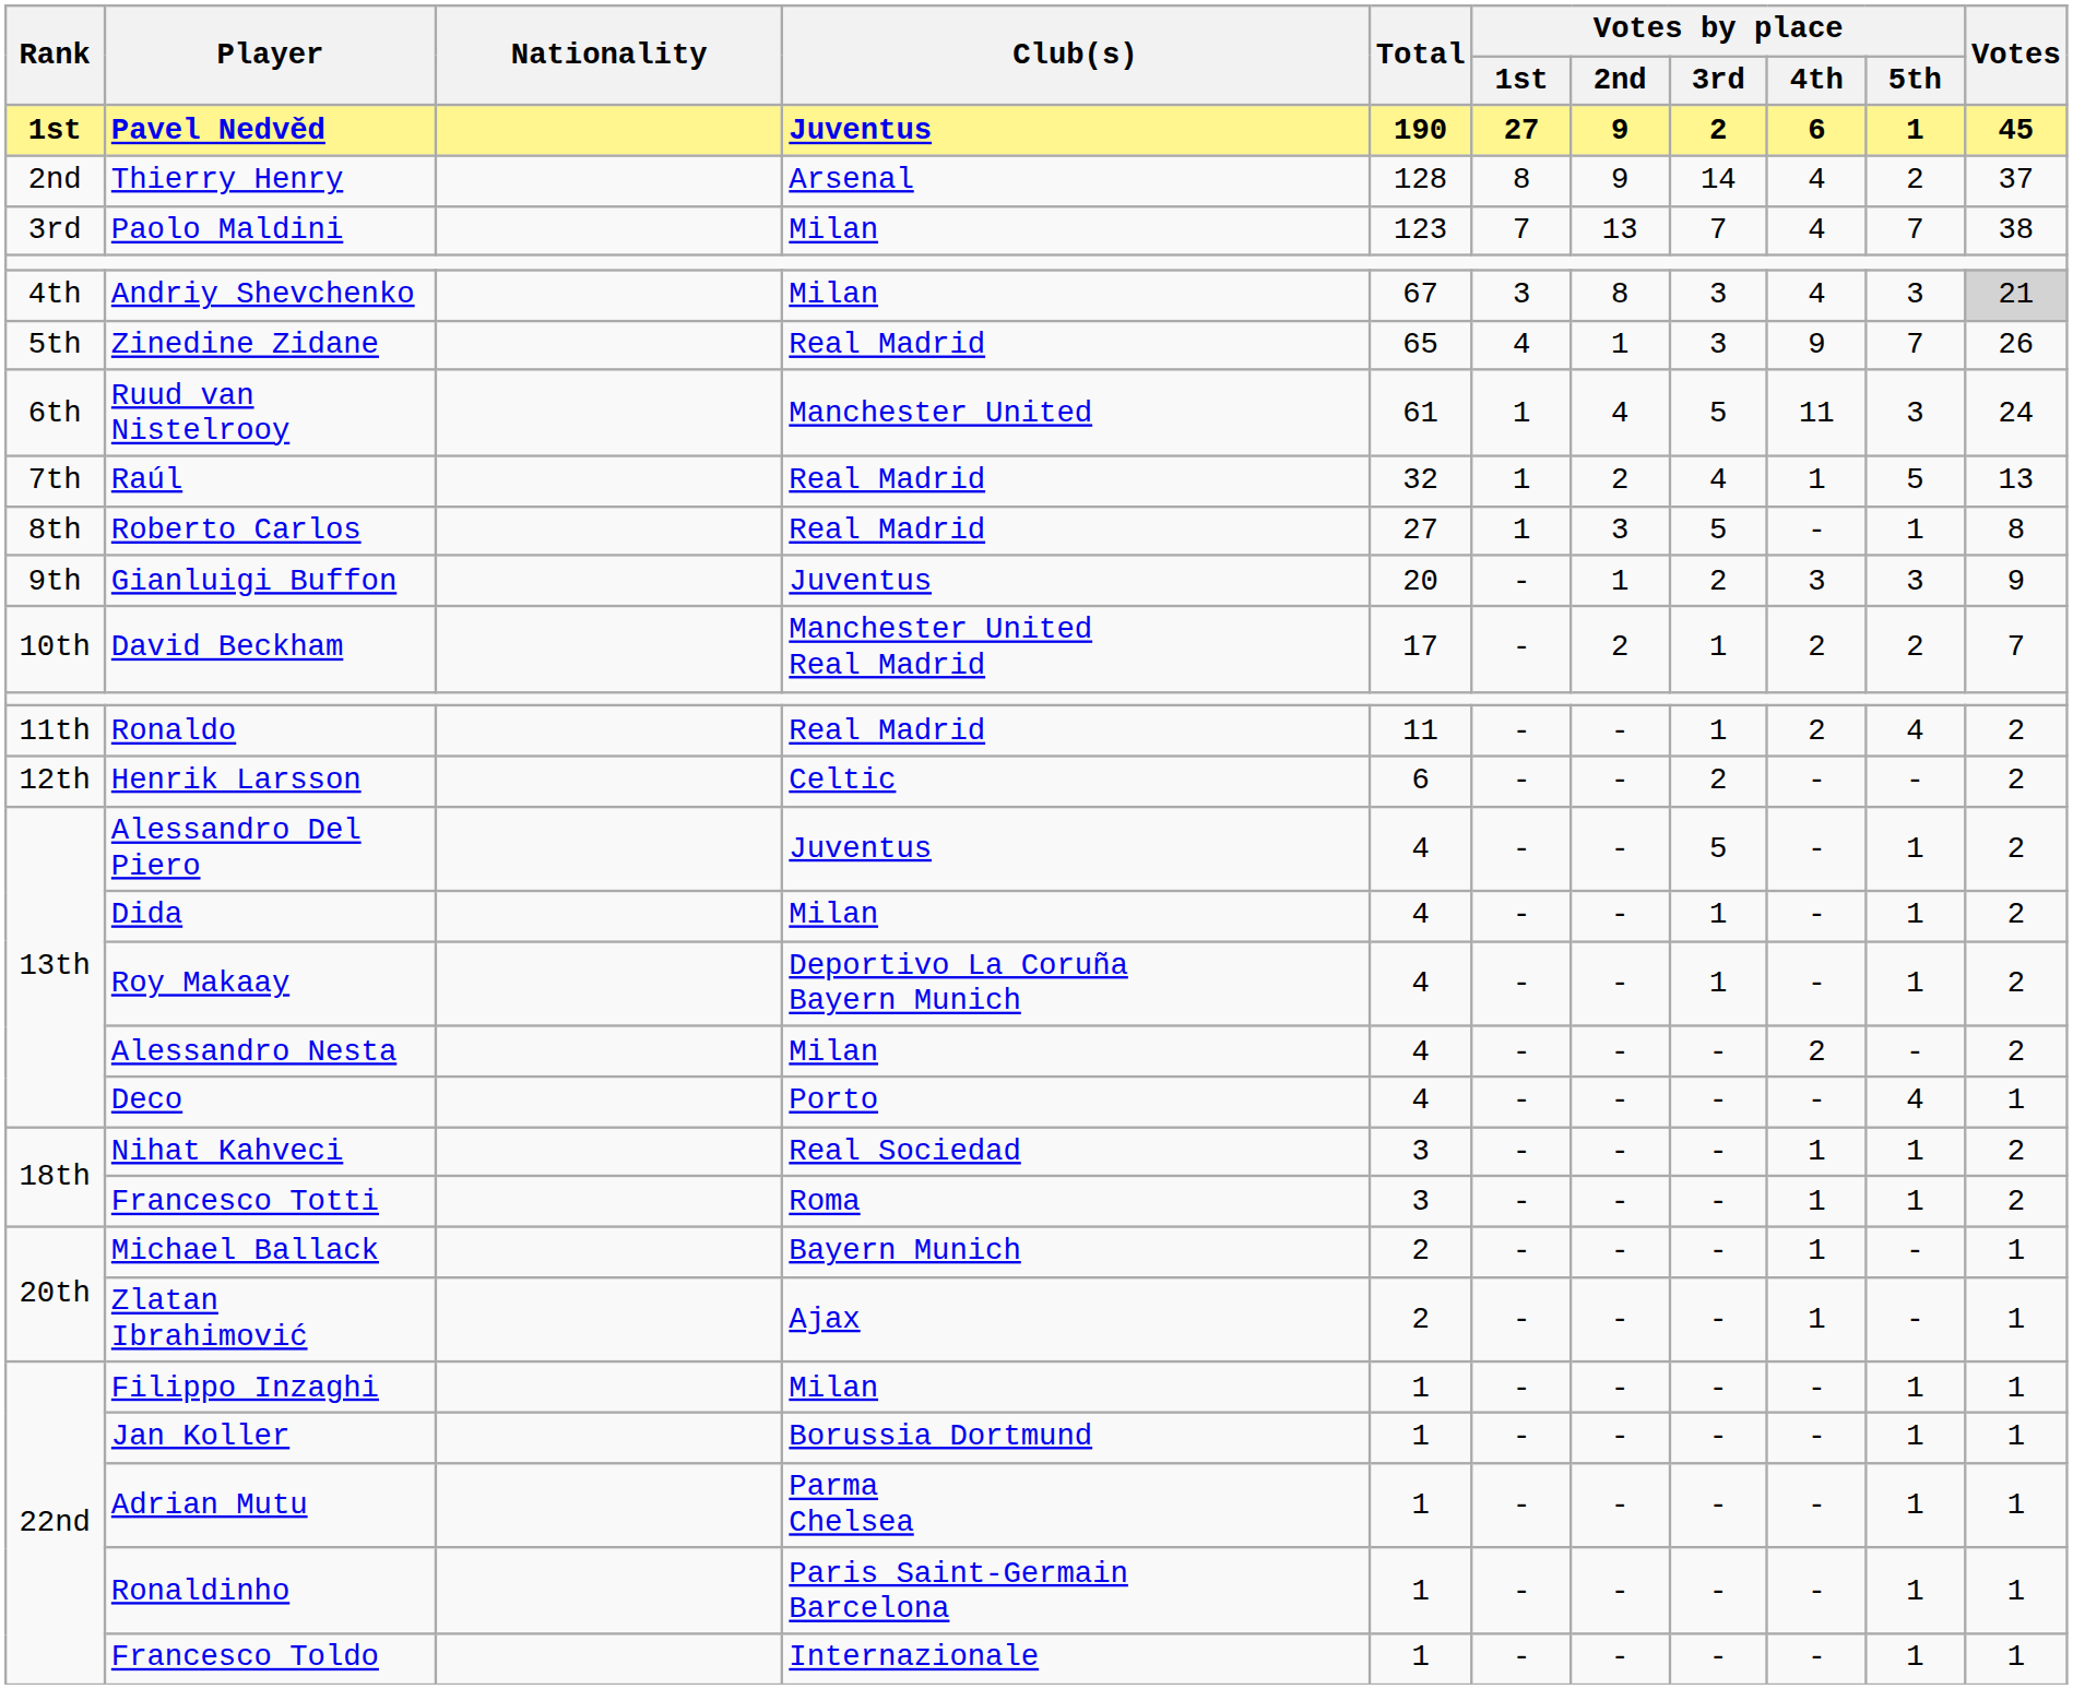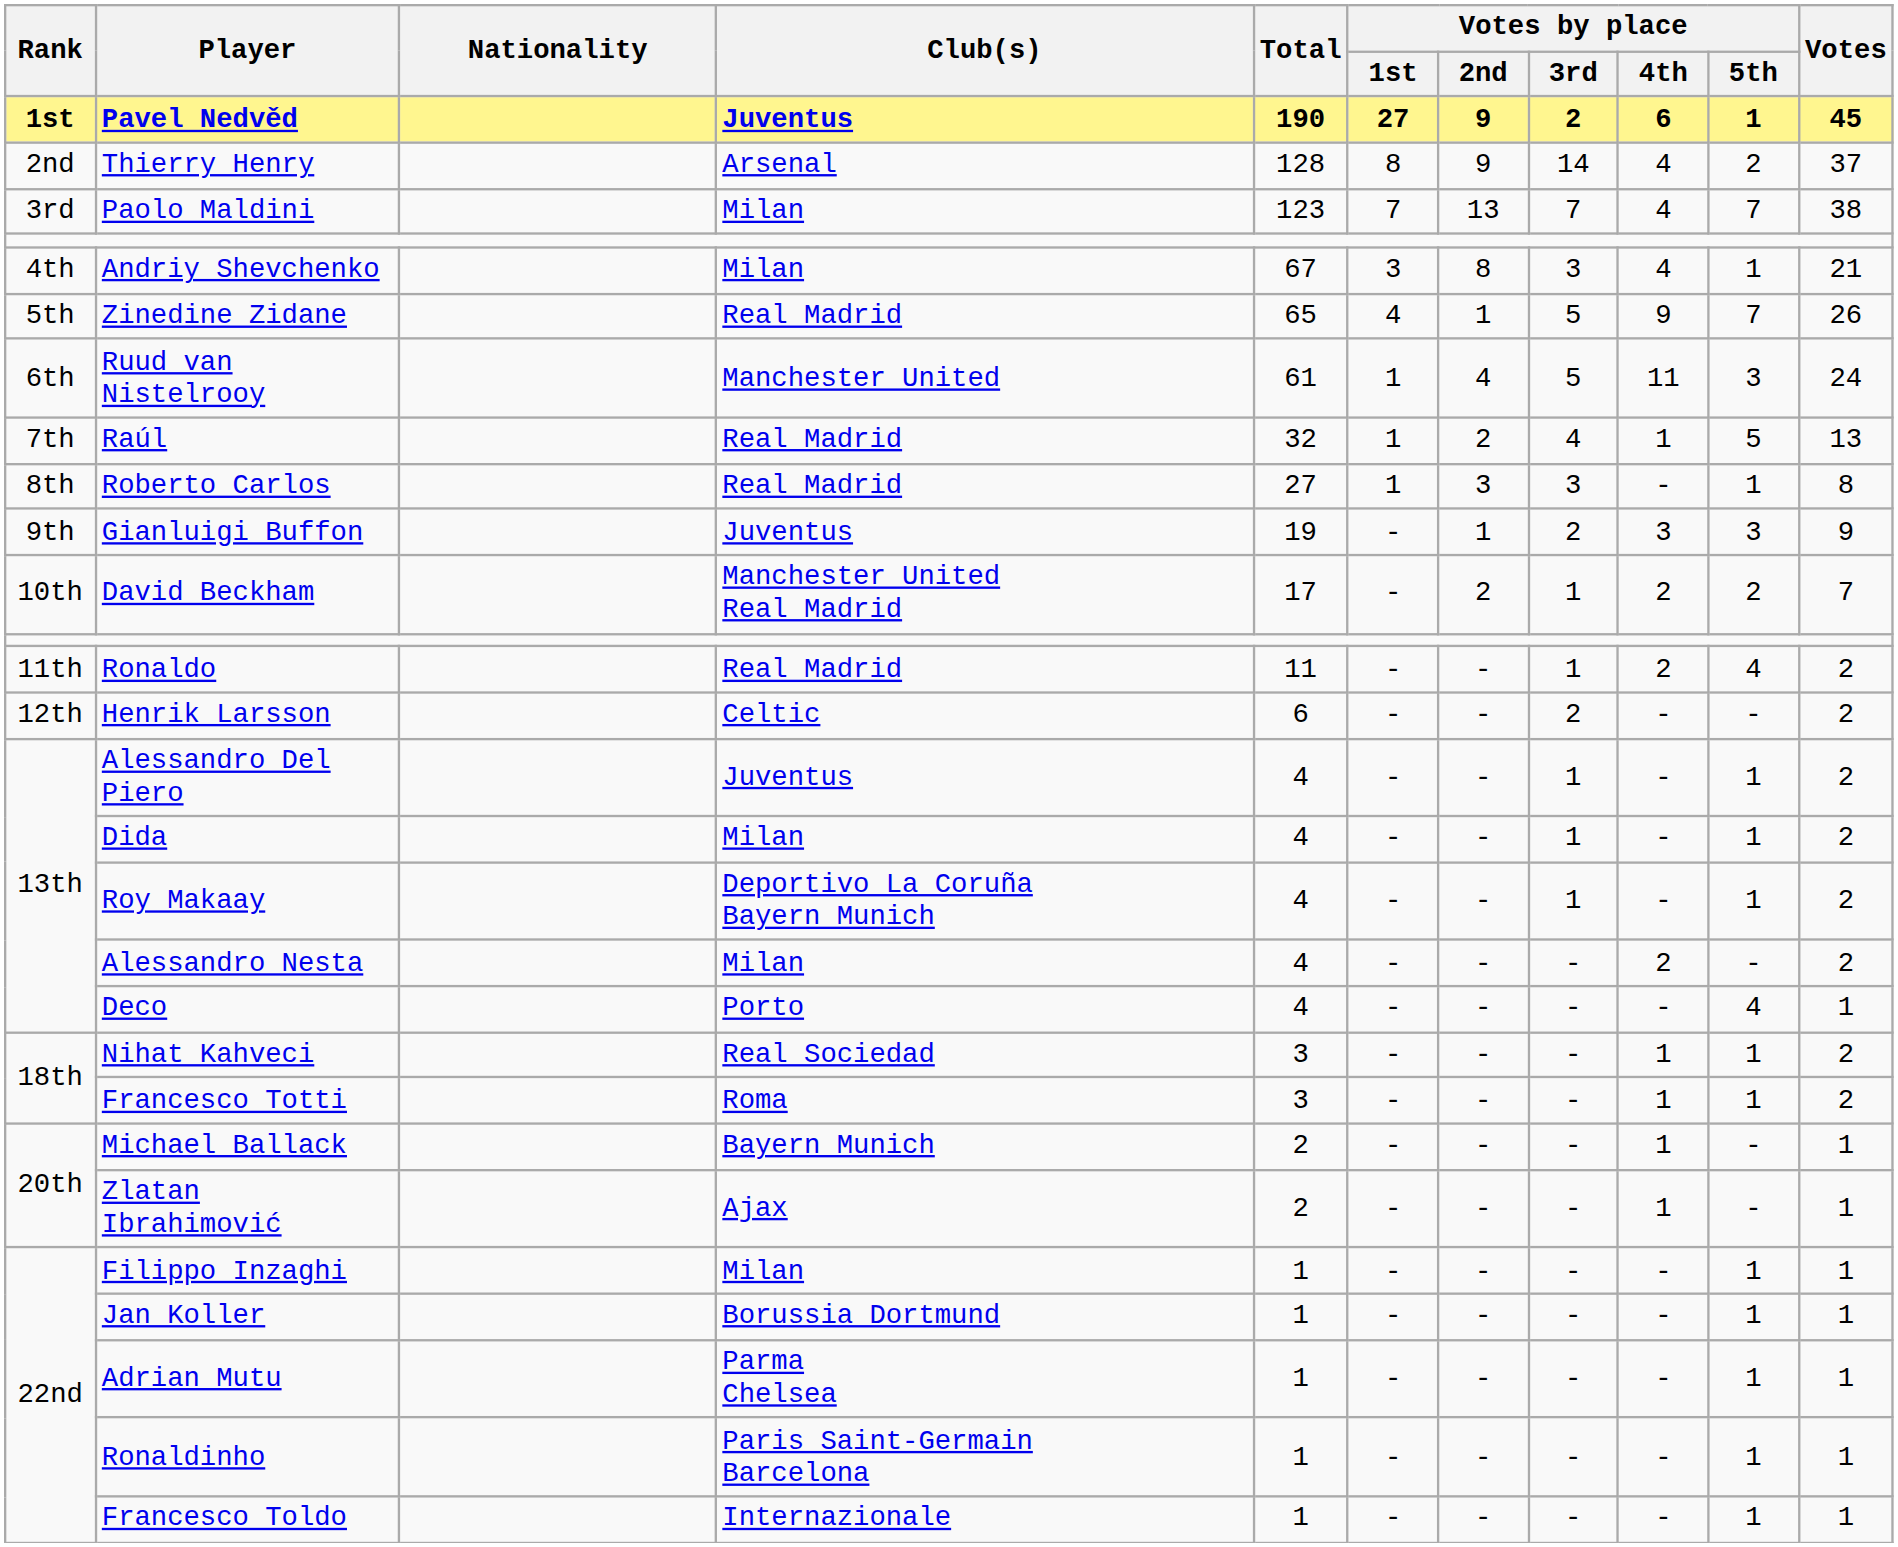Andriy Shevchenko | Votes by place / 5th: 3 -> 1
Andriy Shevchenko | Votes: lightgrey background -> no background
Zinedine Zidane | Votes by place / 3rd: 3 -> 5
Roberto Carlos | Votes by place / 3rd: 5 -> 3
Gianluigi Buffon | Total: 20 -> 19
Alessandro Del Piero | Votes by place / 3rd: 5 -> 1
